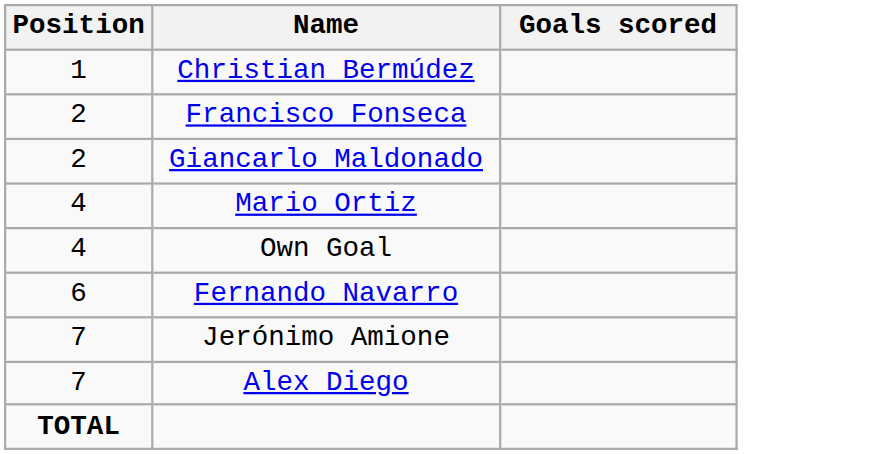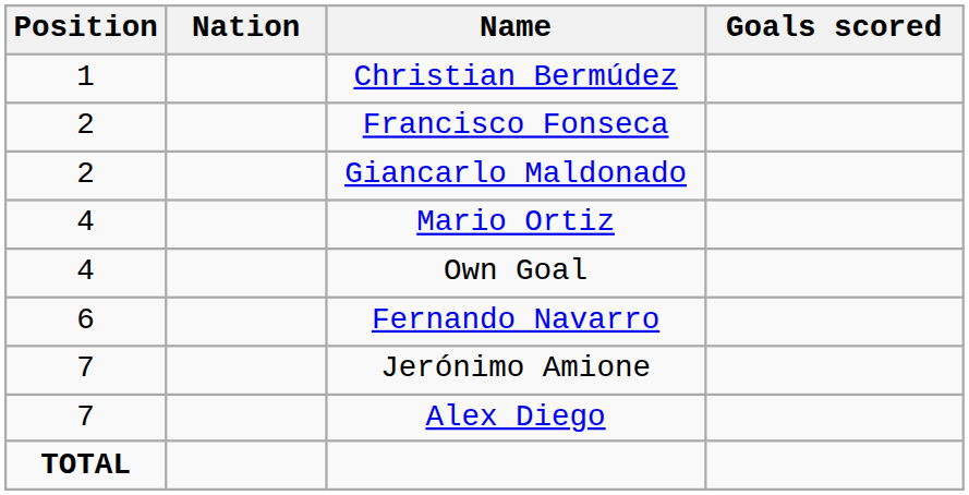+ column: Nation
